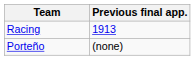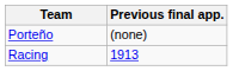rows swapped: Porteño <-> Racing
